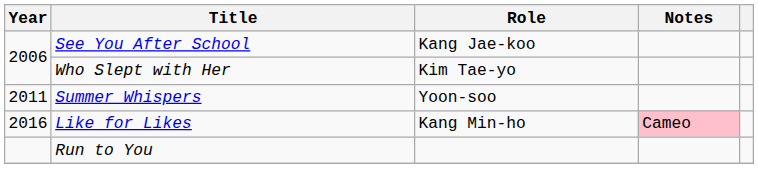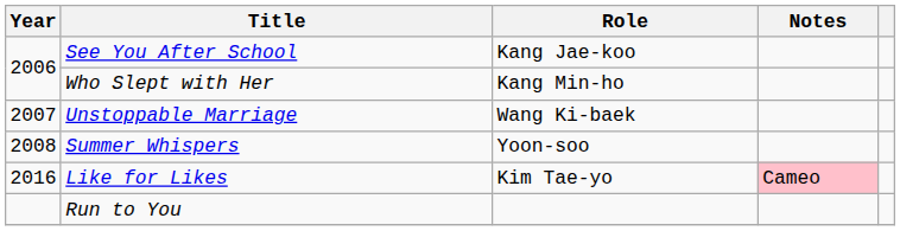Who Slept with Her | Role: Kim Tae-yo -> Kang Min-ho
+ row: 2007 | Unstoppable Marriage | Wang Ki-baek
Summer Whispers | Year: 2011 -> 2008
Like for Likes | Role: Kang Min-ho -> Kim Tae-yo
